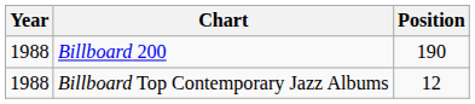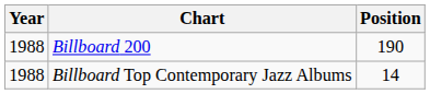Billboard Top Contemporary Jazz Albums | Position: 12 -> 14
